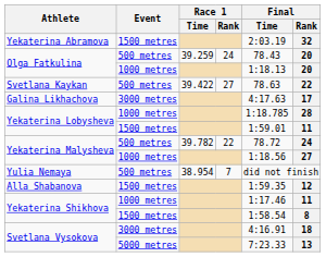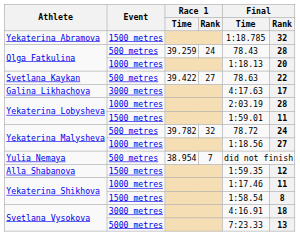Yekaterina Abramova | Final / Time: 2:03.19 -> 1:18.785
Olga Fatkulina / 500 metres | Final / Rank: 20 -> 28
Yekaterina Lobysheva / 1000 metres | Final / Time: 1:18.785 -> 2:03.19
Yekaterina Malysheva / 500 metres | Race 1 / Rank: 22 -> 32
